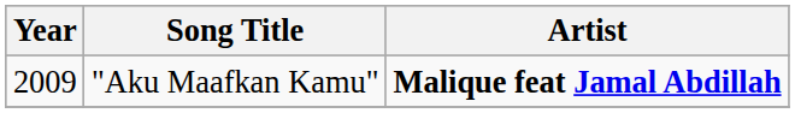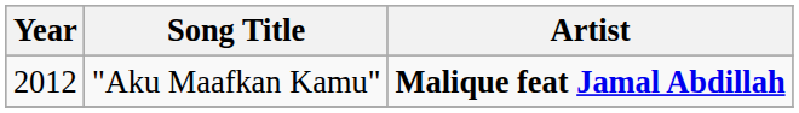"Aku Maafkan Kamu" | Year: 2009 -> 2012
